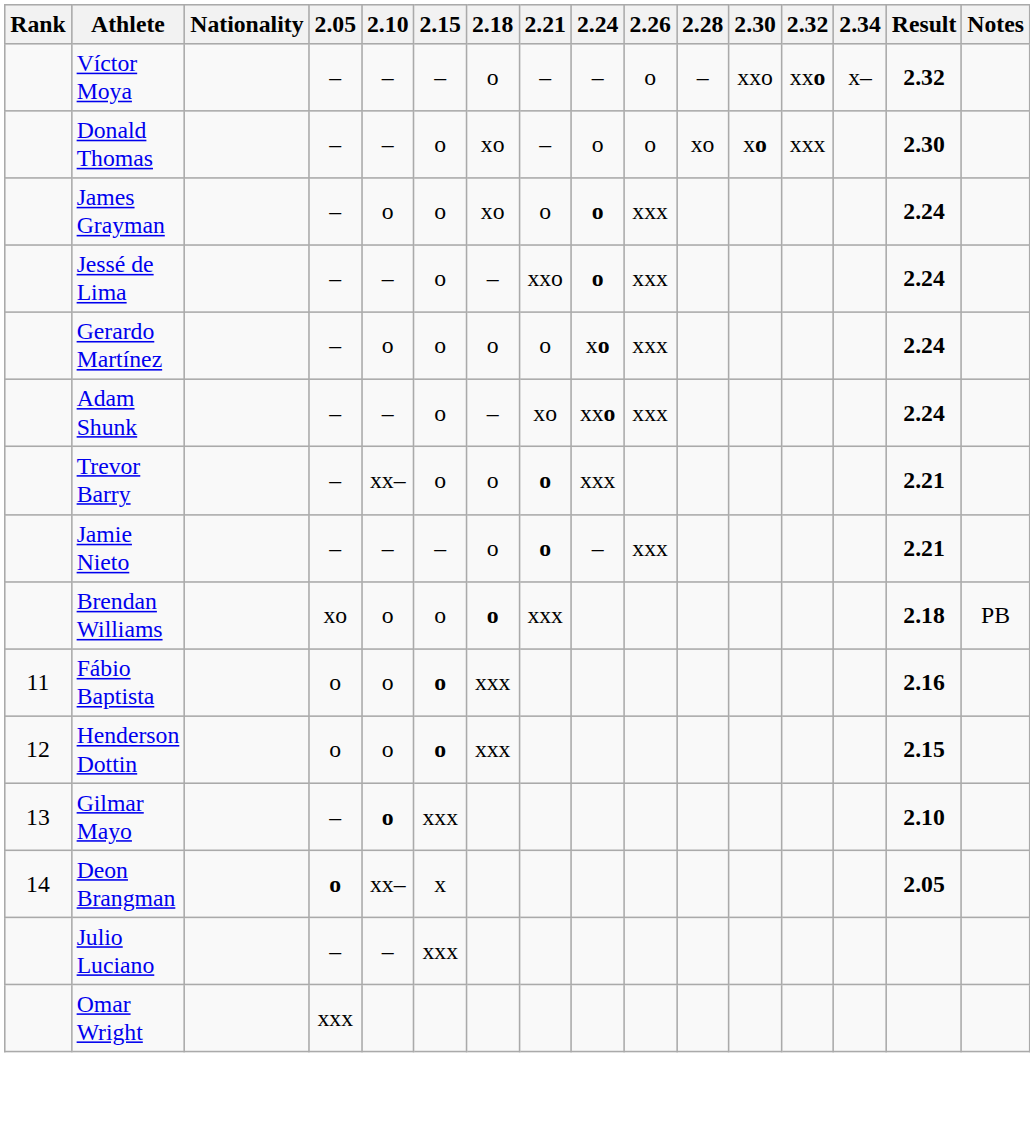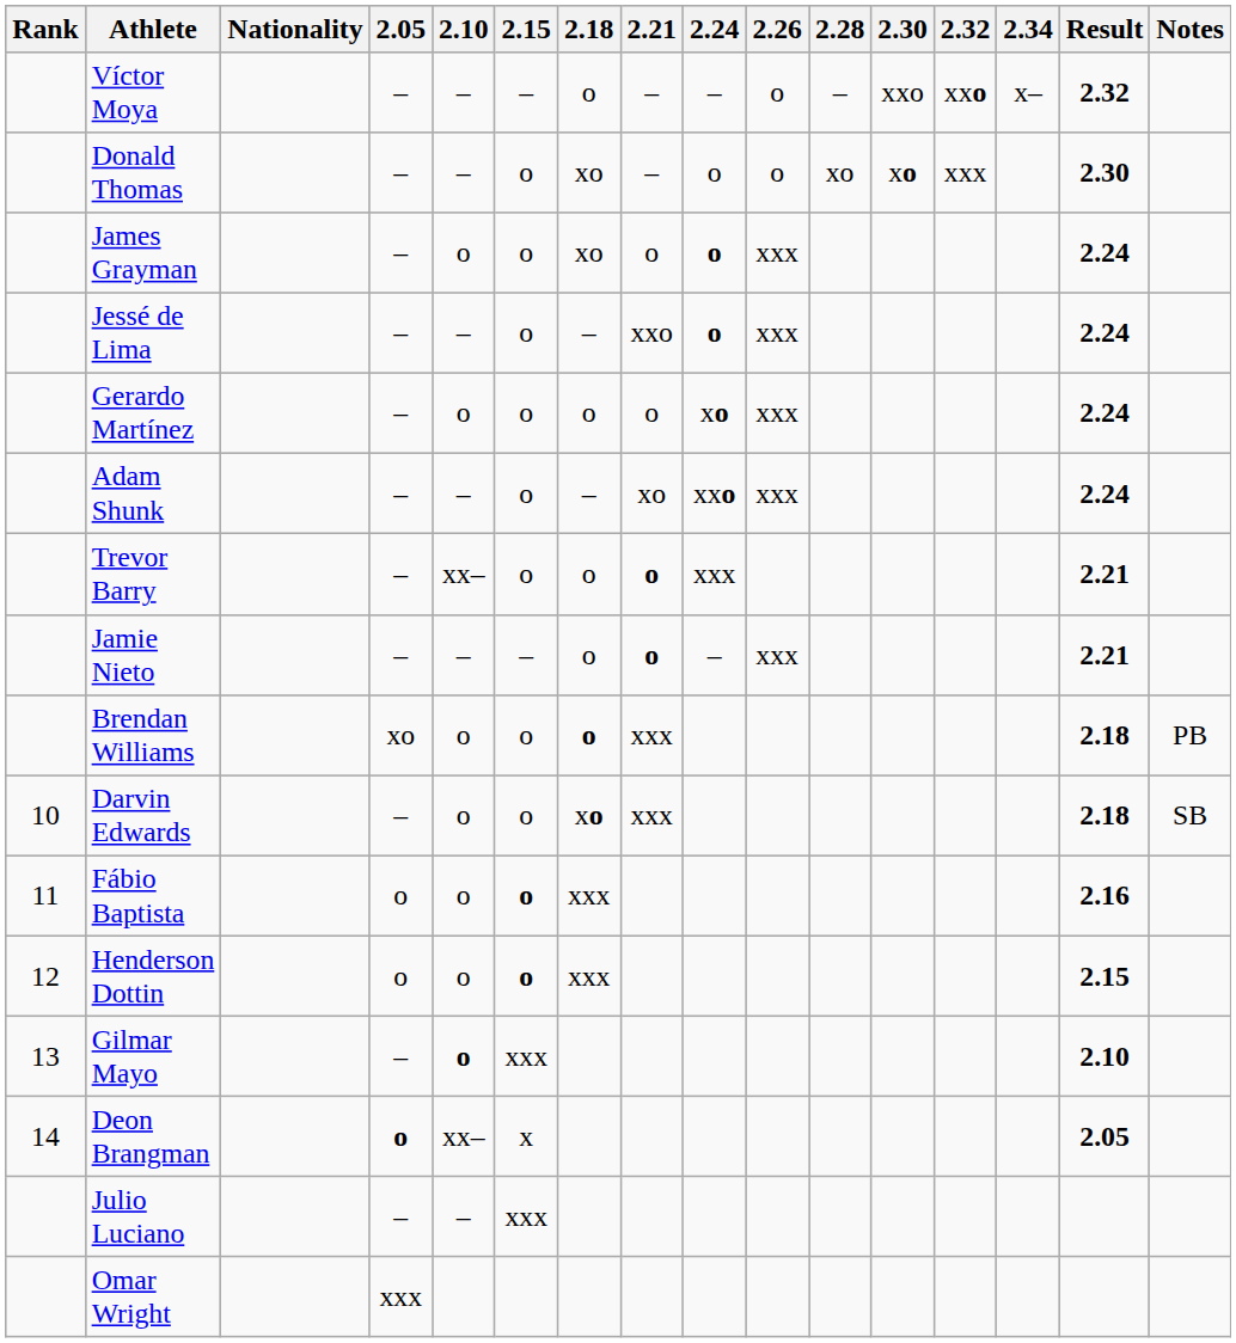+ row: 10 | Darvin Edwards | – | o | o | xo | xxx | 2.18 | SB
